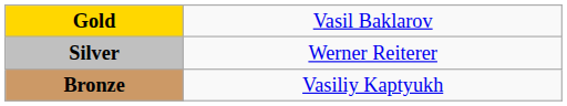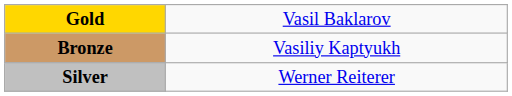rows swapped: Silver <-> Bronze
